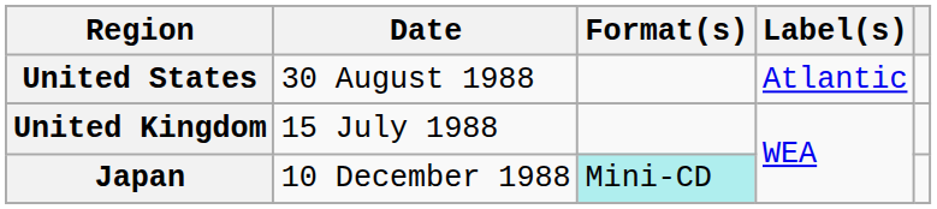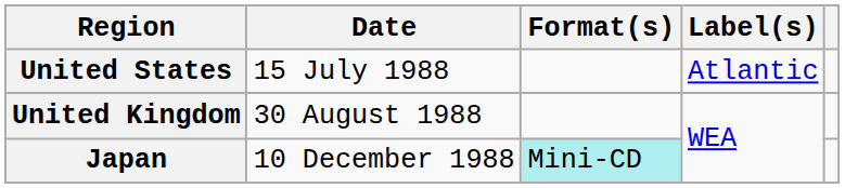United States | Date: 30 August 1988 -> 15 July 1988
United Kingdom | Date: 15 July 1988 -> 30 August 1988
